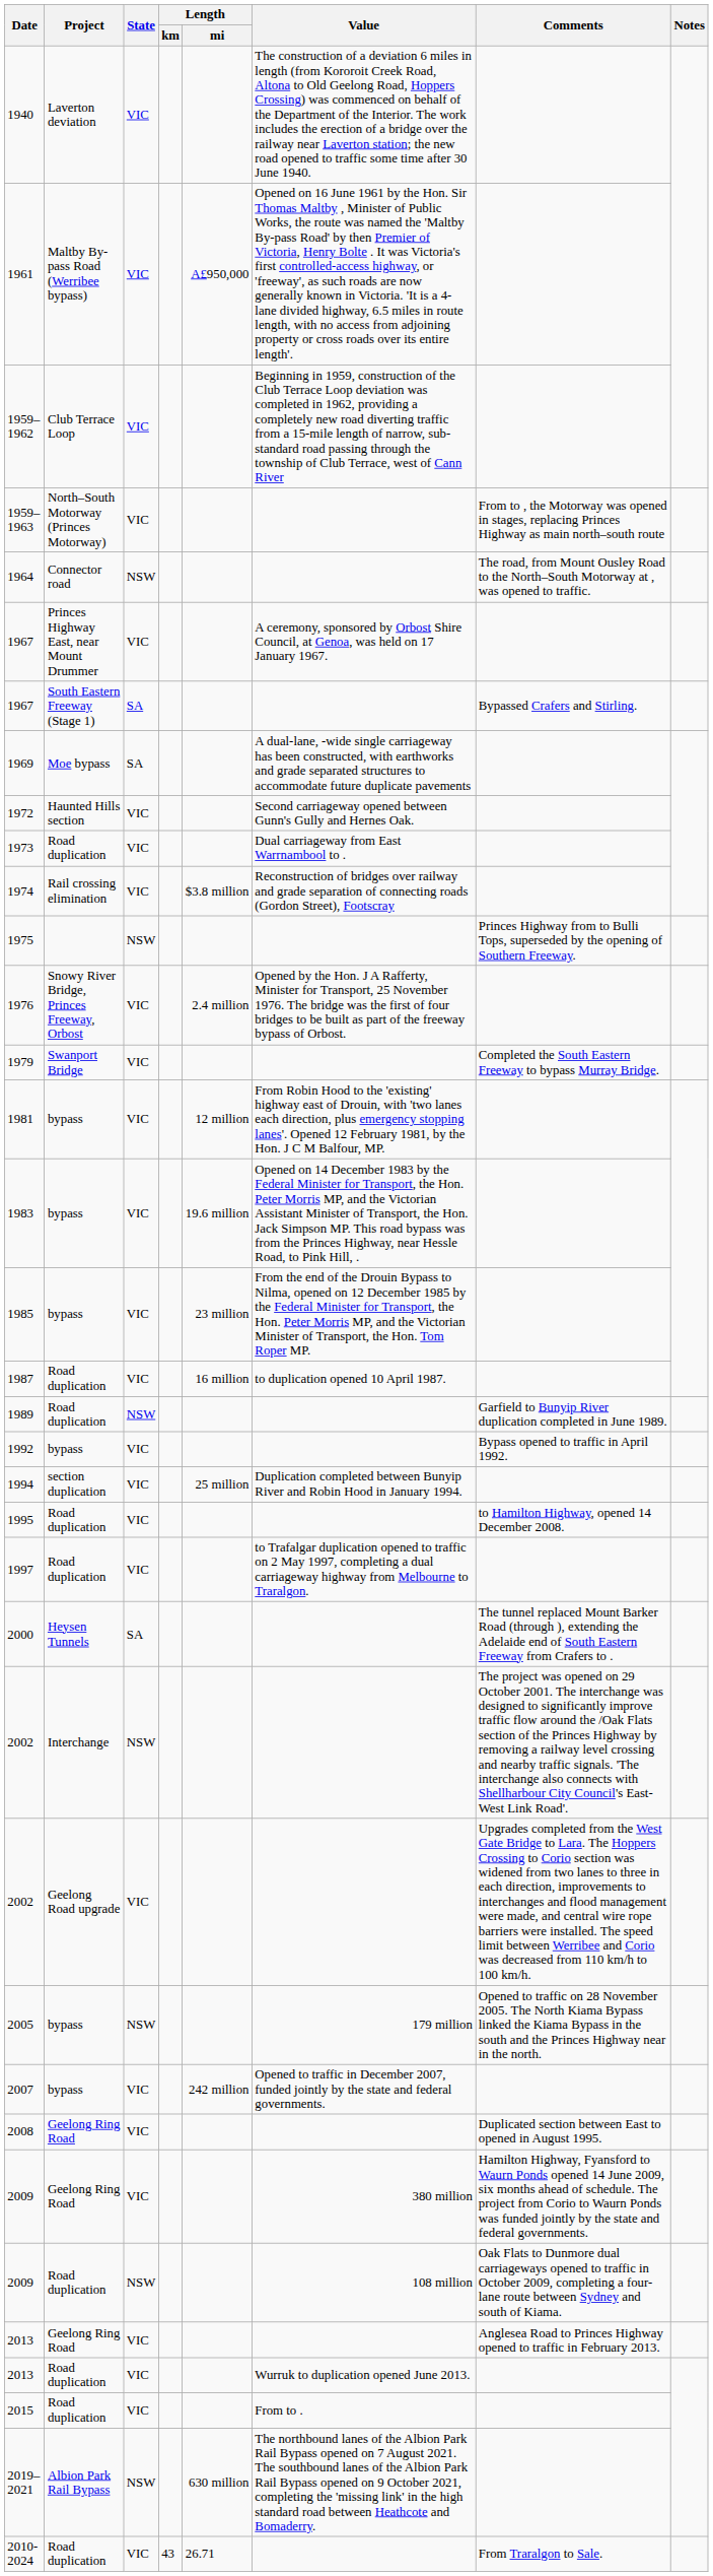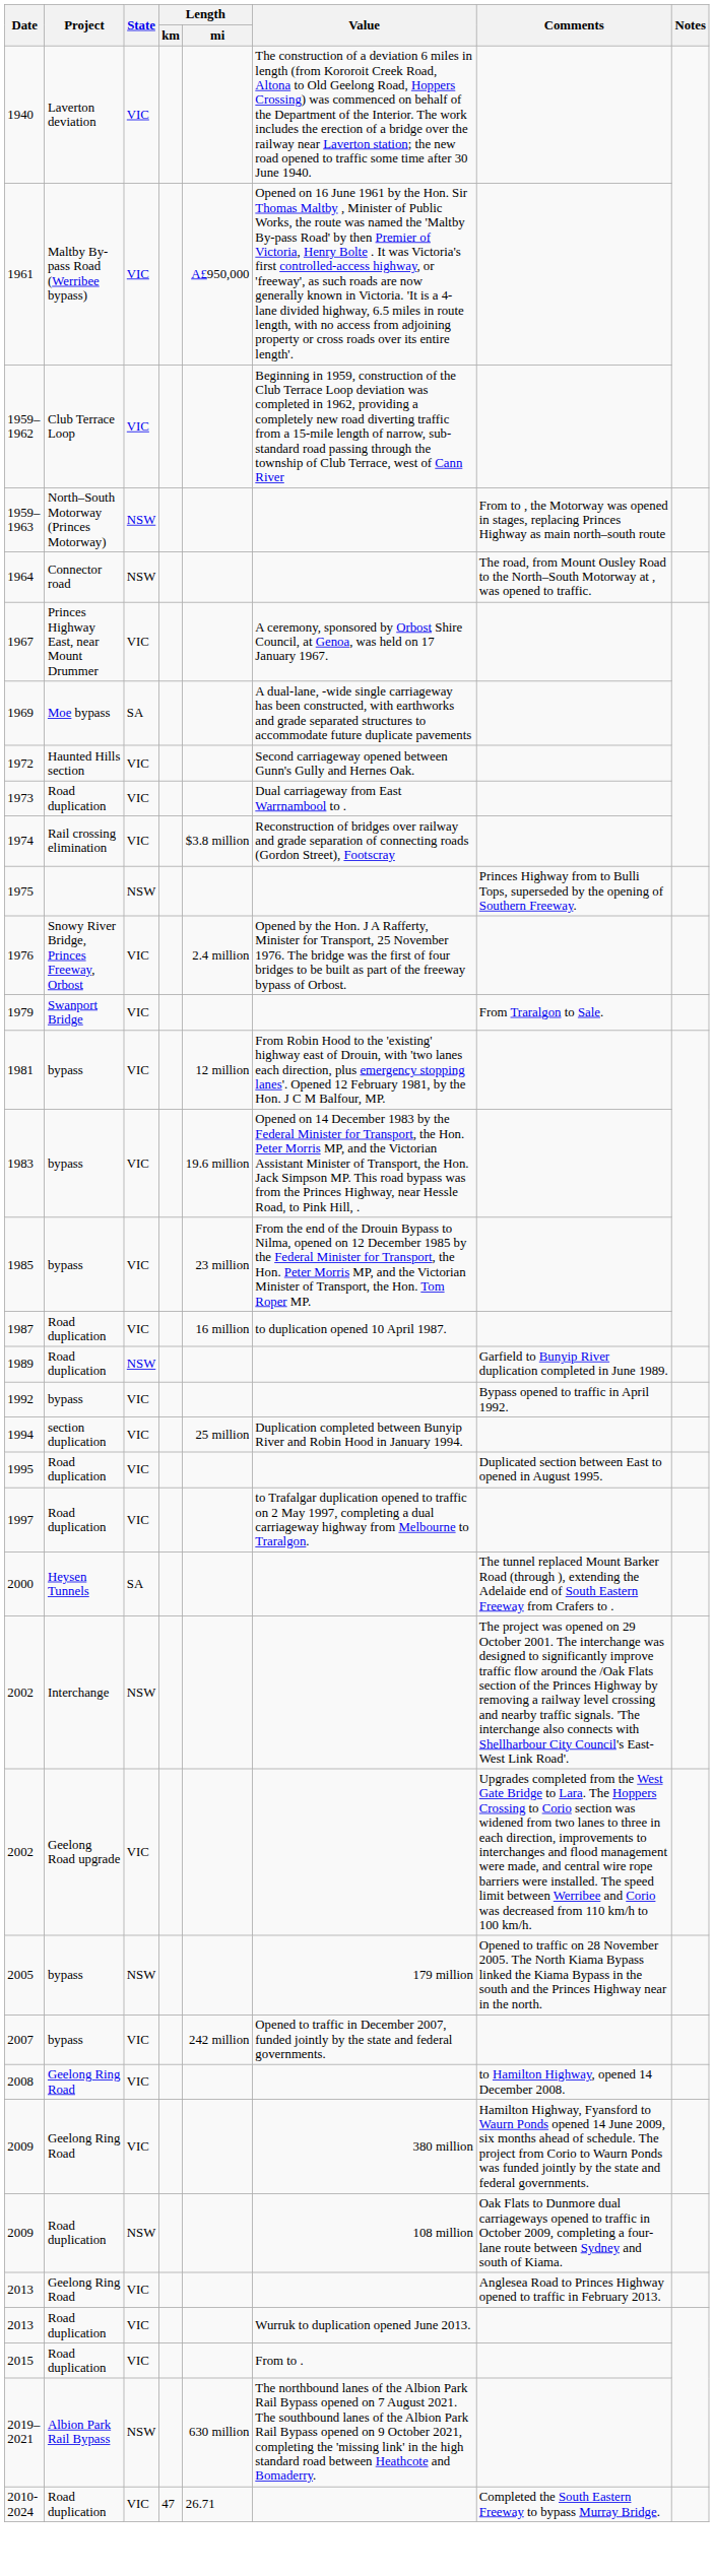1959–1963 | State: VIC -> NSW
- row: 1967 | South Eastern Freeway (Stage 1) | SA | Bypassed Crafers and Stirling.
1979 | Comments: Completed the South Eastern Freeway to bypass Murray Bridge. -> From Traralgon to Sale.
1995 | Comments: to Hamilton Highway, opened 14 December 2008. -> Duplicated section between East to opened in August 1995.
2008 | Comments: Duplicated section between East to opened in August 1995. -> to Hamilton Highway, opened 14 December 2008.
2010-2024 | Length / km: 43 -> 47
2010-2024 | Comments: From Traralgon to Sale. -> Completed the South Eastern Freeway to bypass Murray Bridge.
